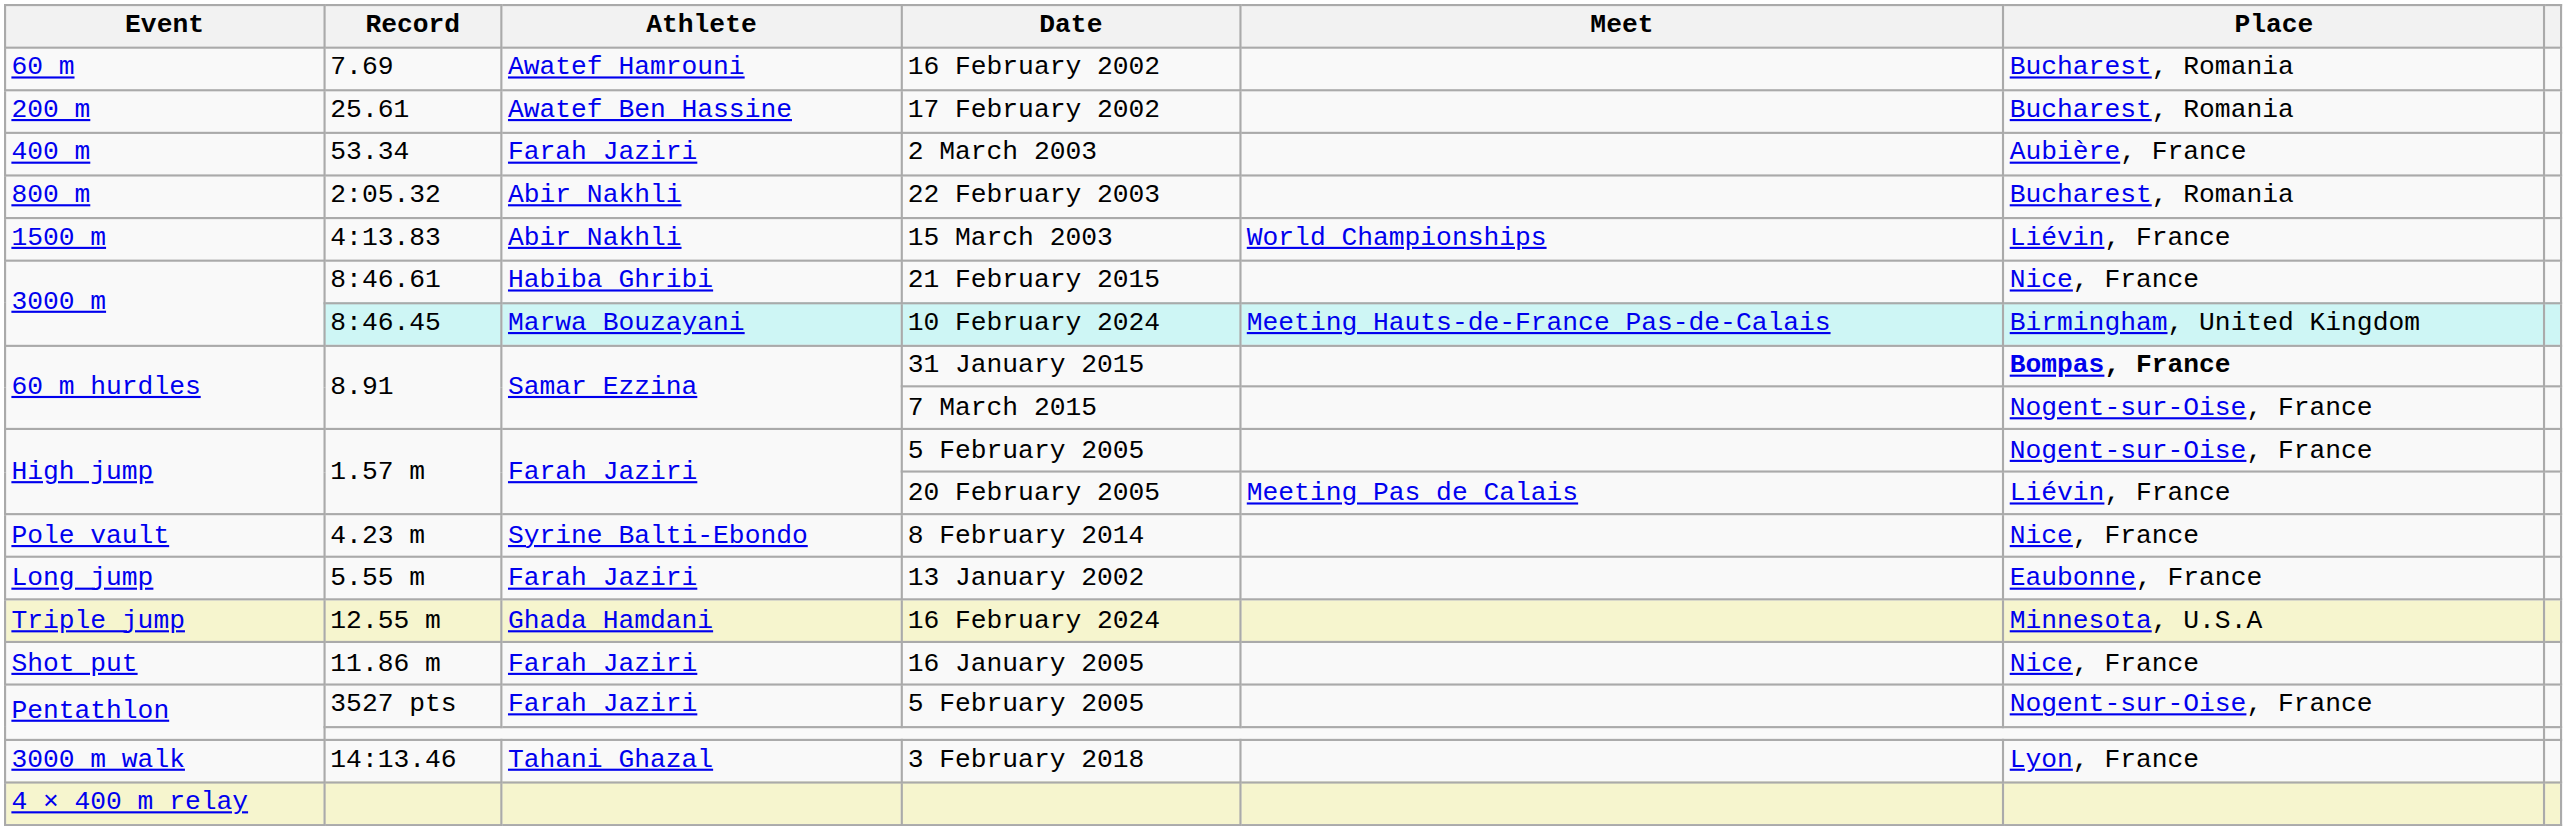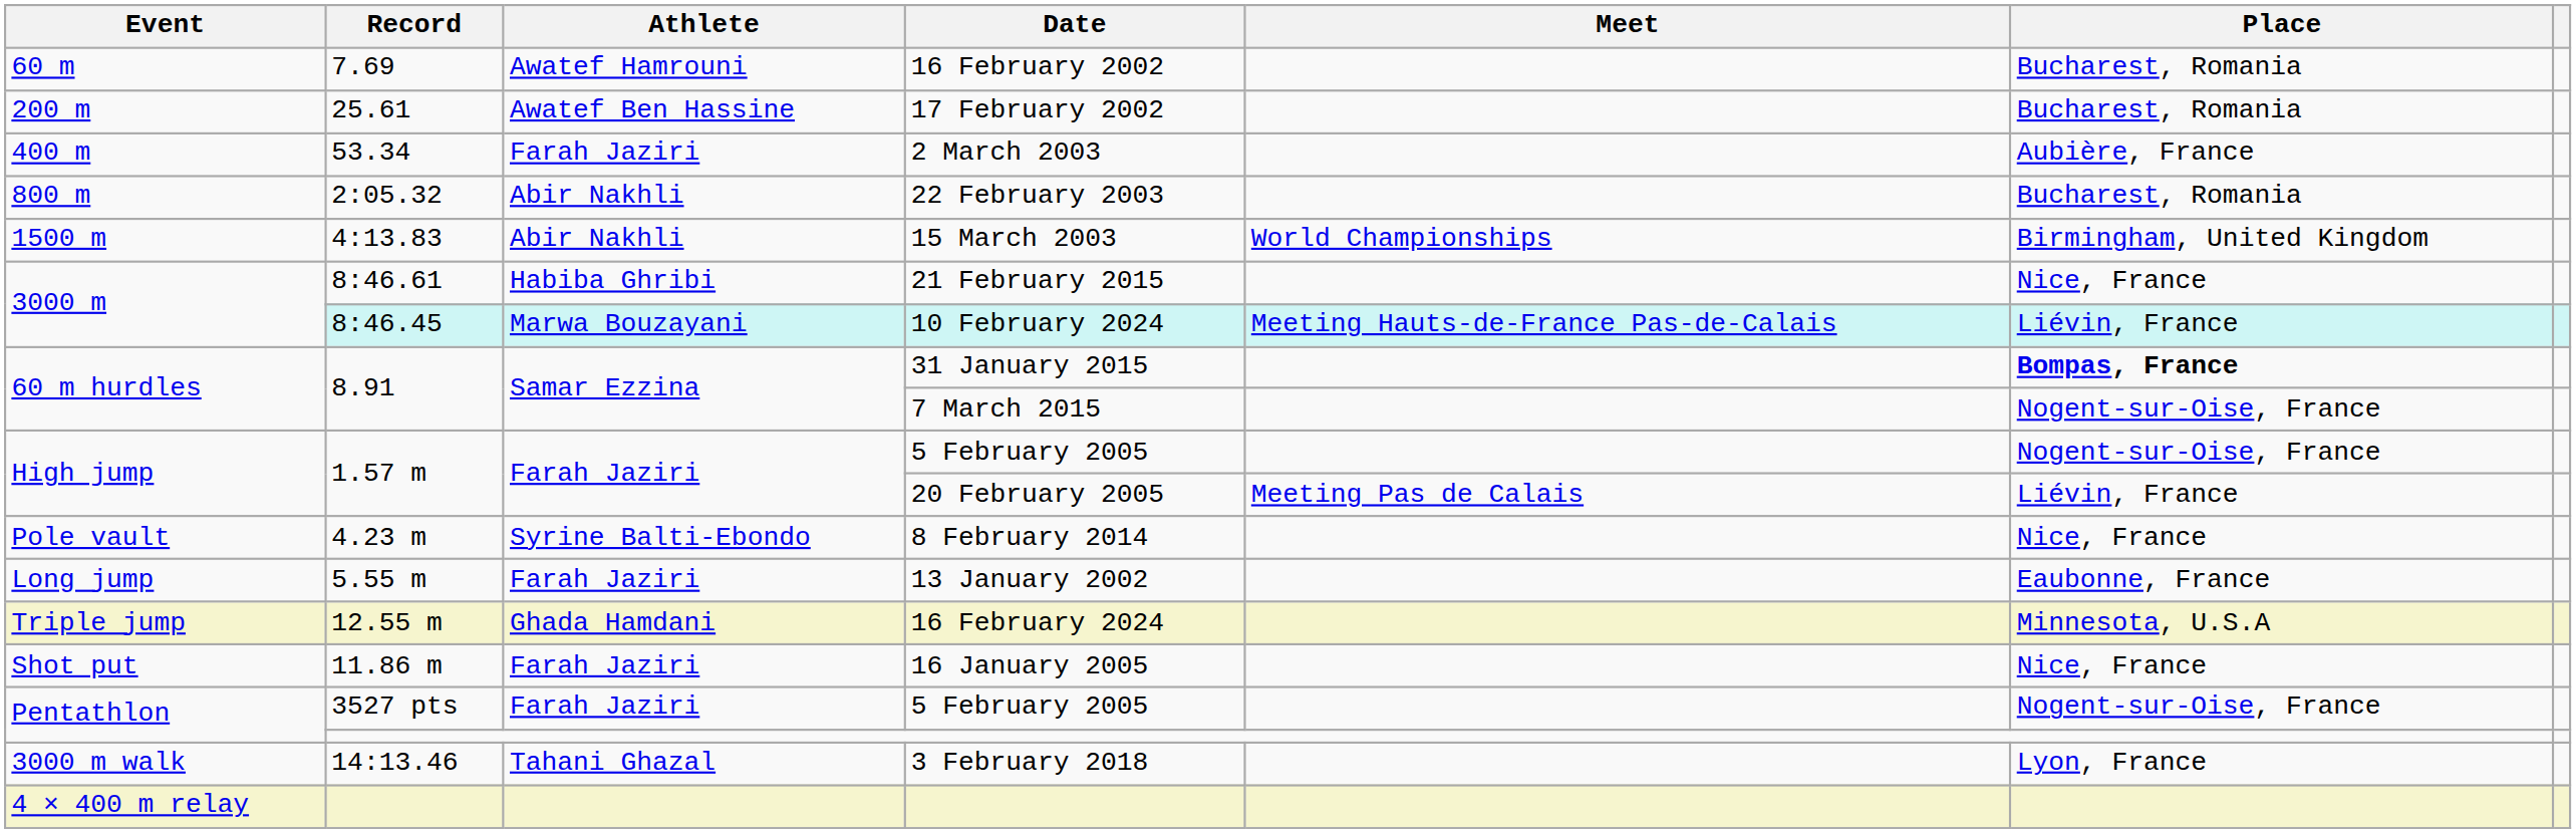15 March 2003 | Place: Liévin, France -> Birmingham, United Kingdom
10 February 2024 | Place: Birmingham, United Kingdom -> Liévin, France
